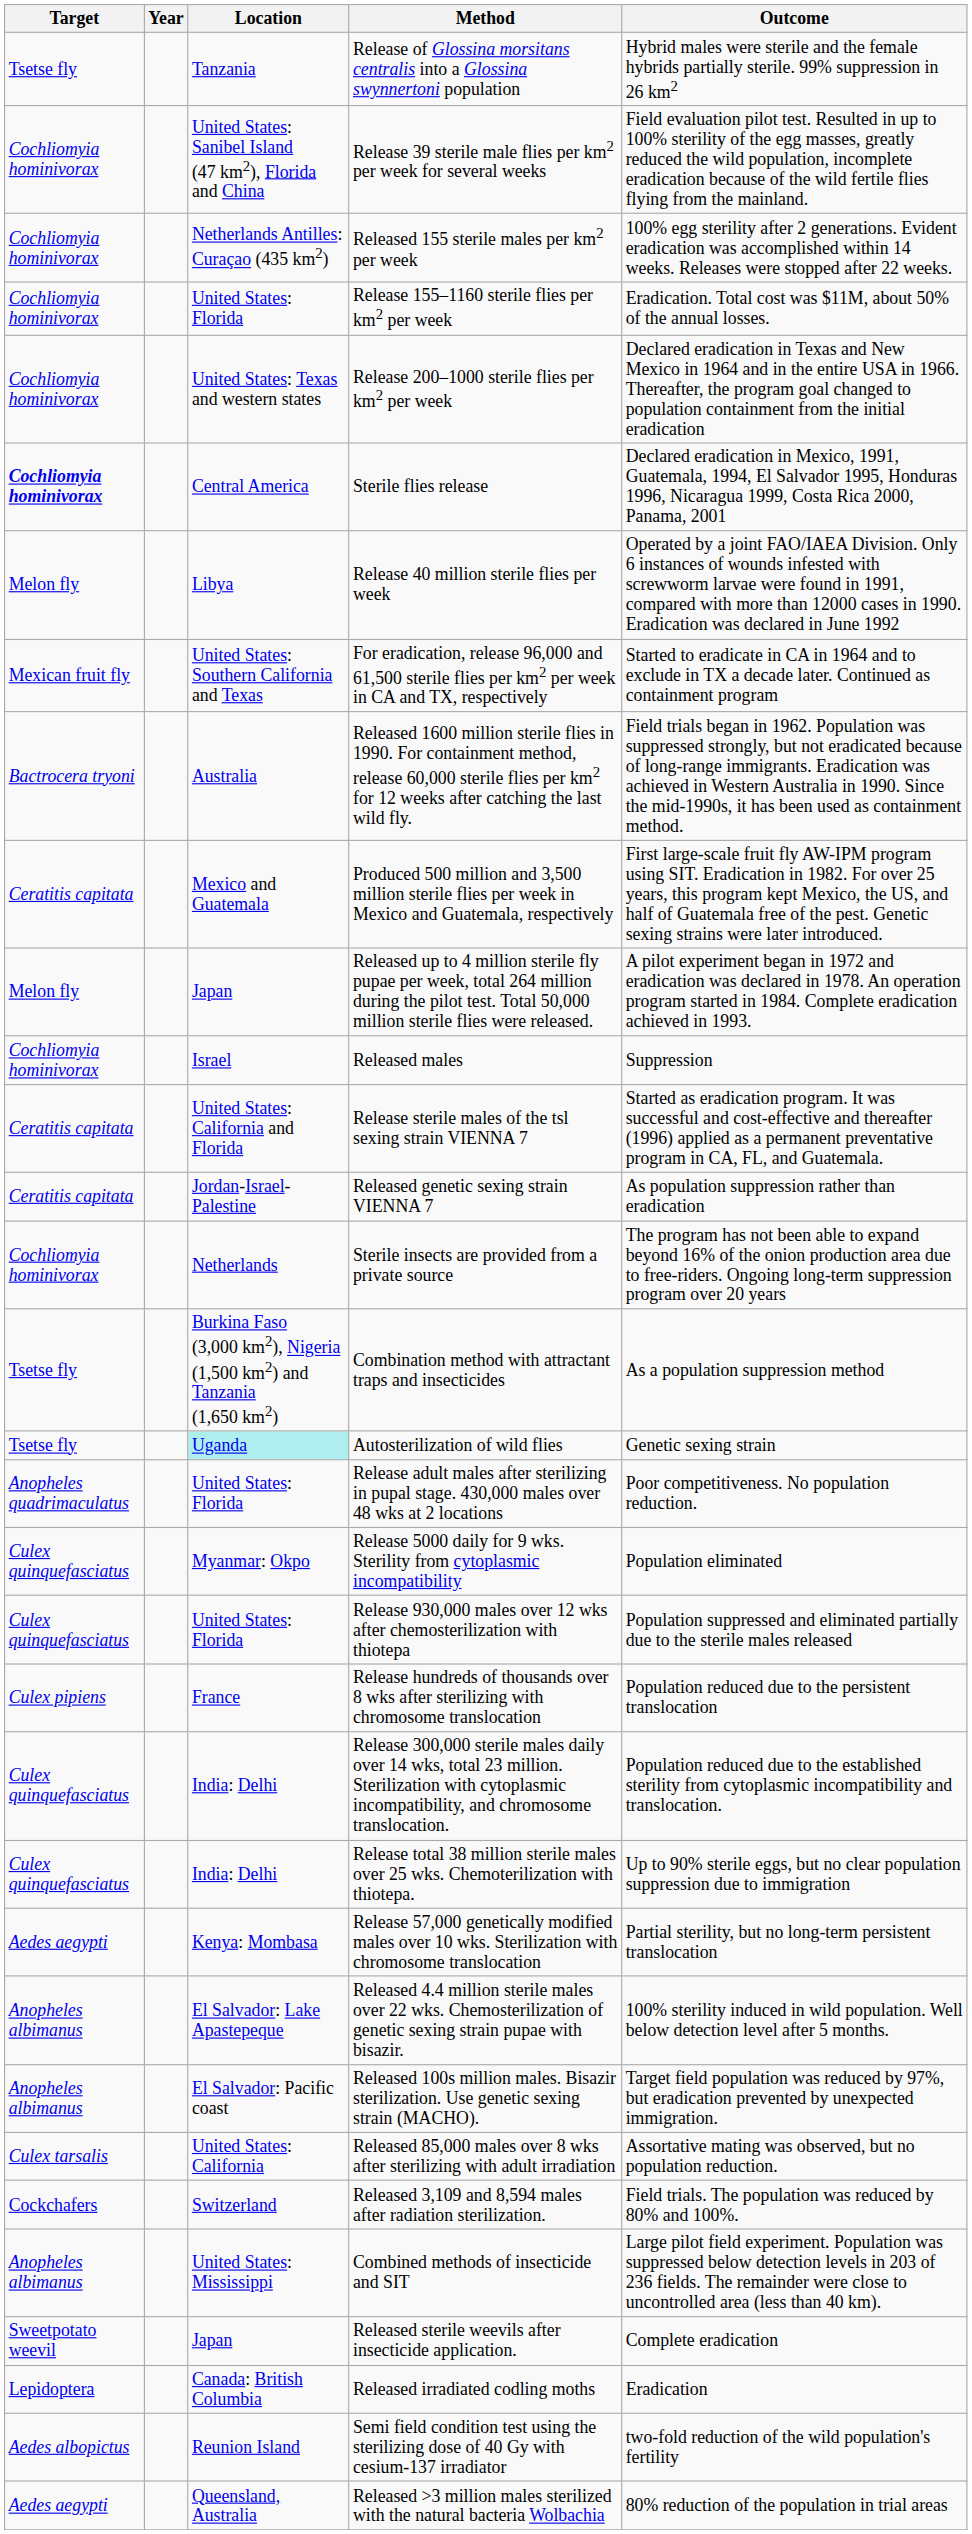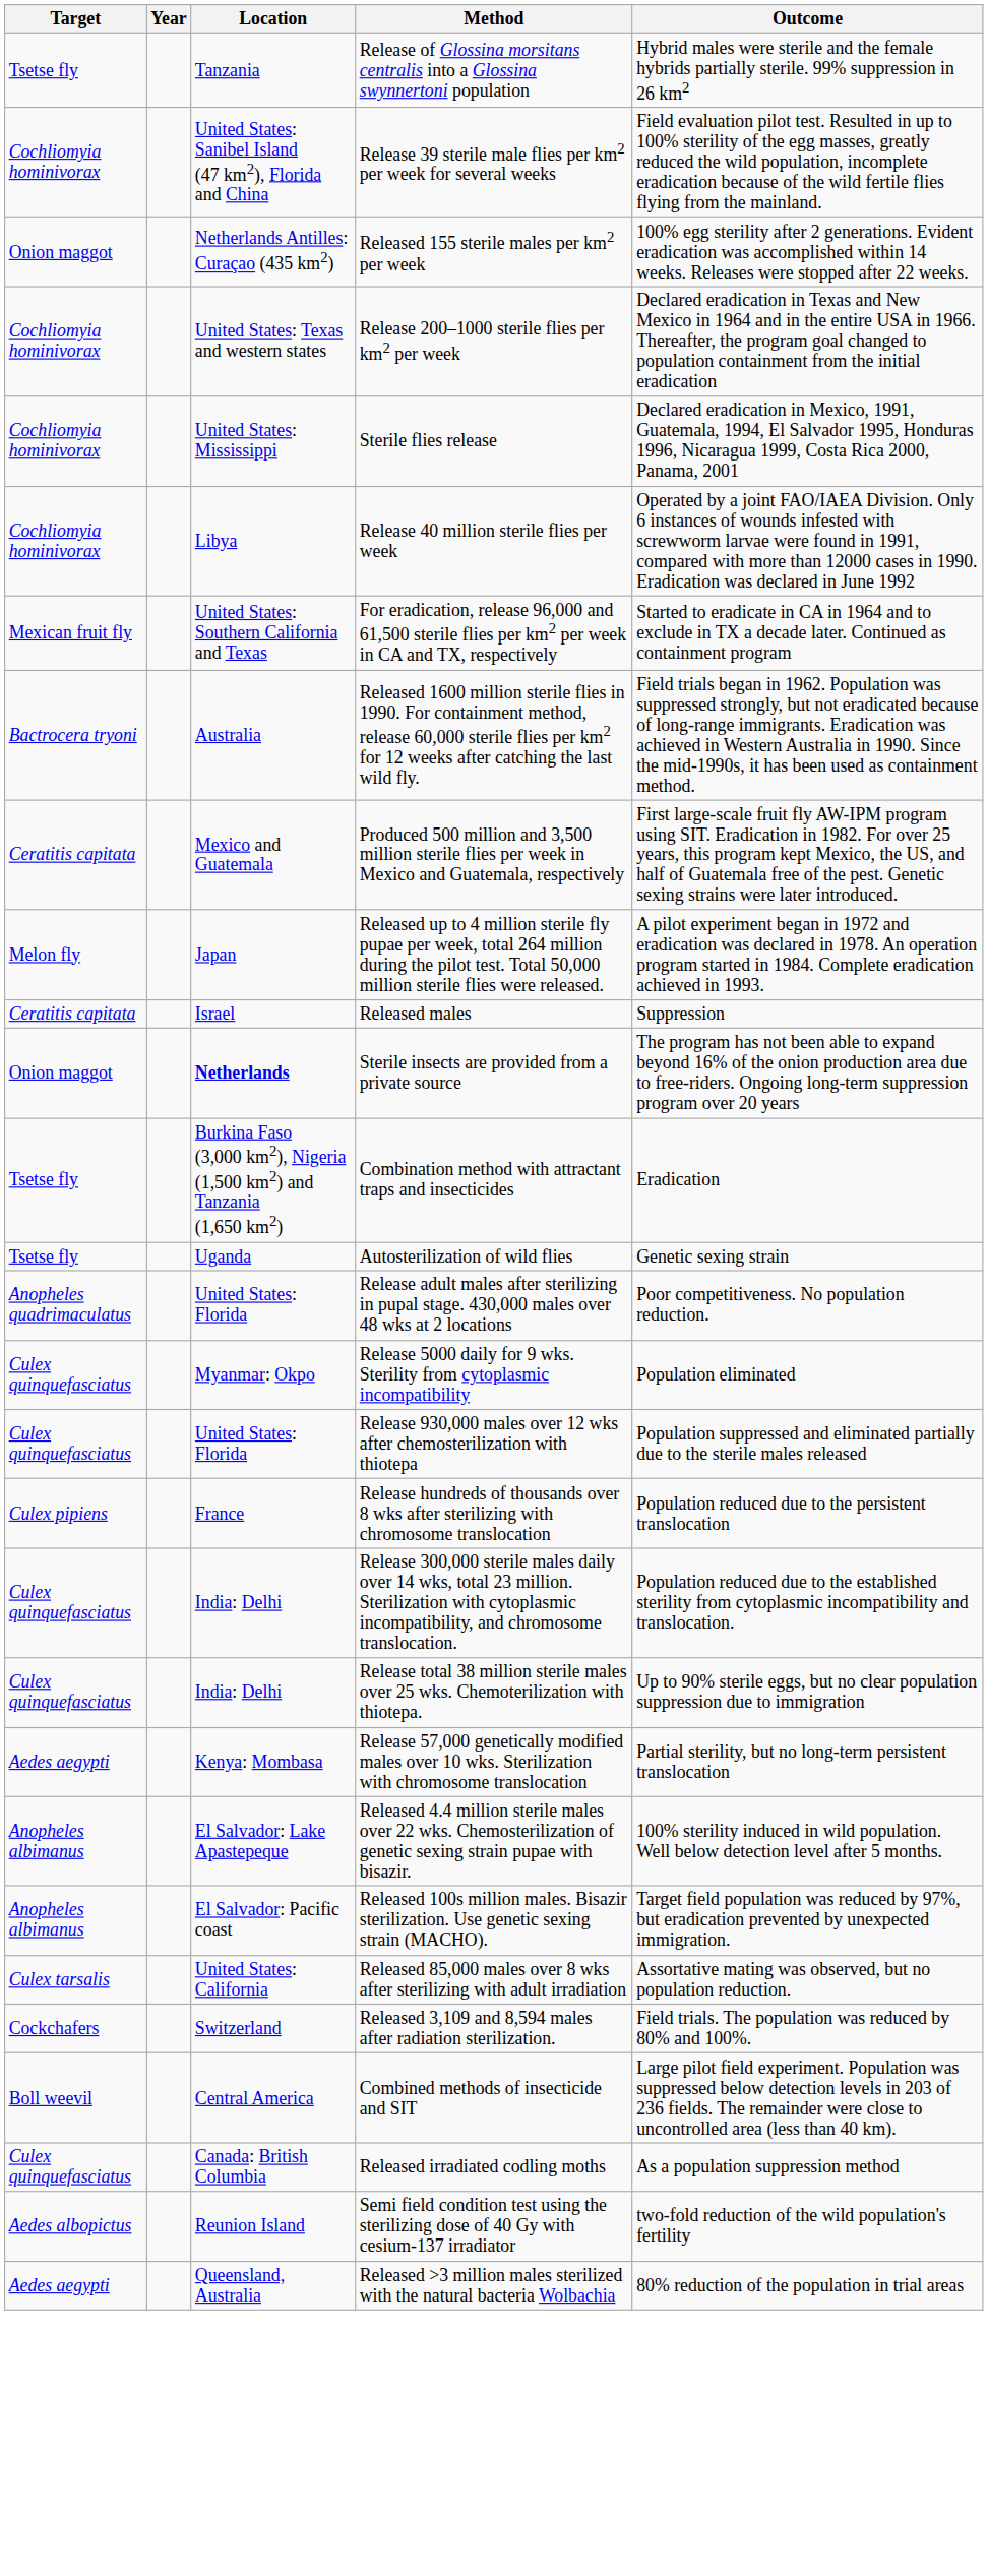Released 155 sterile males per km2 per week | Target: Cochliomyia hominivorax -> Onion maggot
- row: Cochliomyia hominivorax | United States: Florida | Release 155–1160 sterile flies per km2 per week | Eradication. Total cost was $11M, about 50% of the annual losses.
Sterile flies release | Target: bold -> normal
Sterile flies release | Location: Central America -> United States: Mississippi
Release 40 million sterile flies per week | Target: Melon fly -> Cochliomyia hominivorax
Released males | Target: Cochliomyia hominivorax -> Ceratitis capitata
- row: Ceratitis capitata | United States: California and Florida | Release sterile males of the tsl sexing strain VIENNA 7 | Started as eradication program. It was successful and cost-effective and thereafter (1996) applied as a permanent preventative program in CA, FL, and Guatemala.
- row: Ceratitis capitata | Jordan-Israel-Palestine | Released genetic sexing strain VIENNA 7 | As population suppression rather than eradication
Sterile insects are provided from a private source | Target: Cochliomyia hominivorax -> Onion maggot
Sterile insects are provided from a private source | Location: normal -> bold
Combination method with attractant traps and insecticides | Outcome: As a population suppression method -> Eradication
Autosterilization of wild flies | Location: paleturquoise background -> no background
Combined methods of insecticide and SIT | Target: Anopheles albimanus -> Boll weevil
Combined methods of insecticide and SIT | Location: United States: Mississippi -> Central America
- row: Sweetpotato weevil | Japan | Released sterile weevils after insecticide application. | Complete eradication
Released irradiated codling moths | Target: Lepidoptera -> Culex quinquefasciatus
Released irradiated codling moths | Outcome: Eradication -> As a population suppression method
